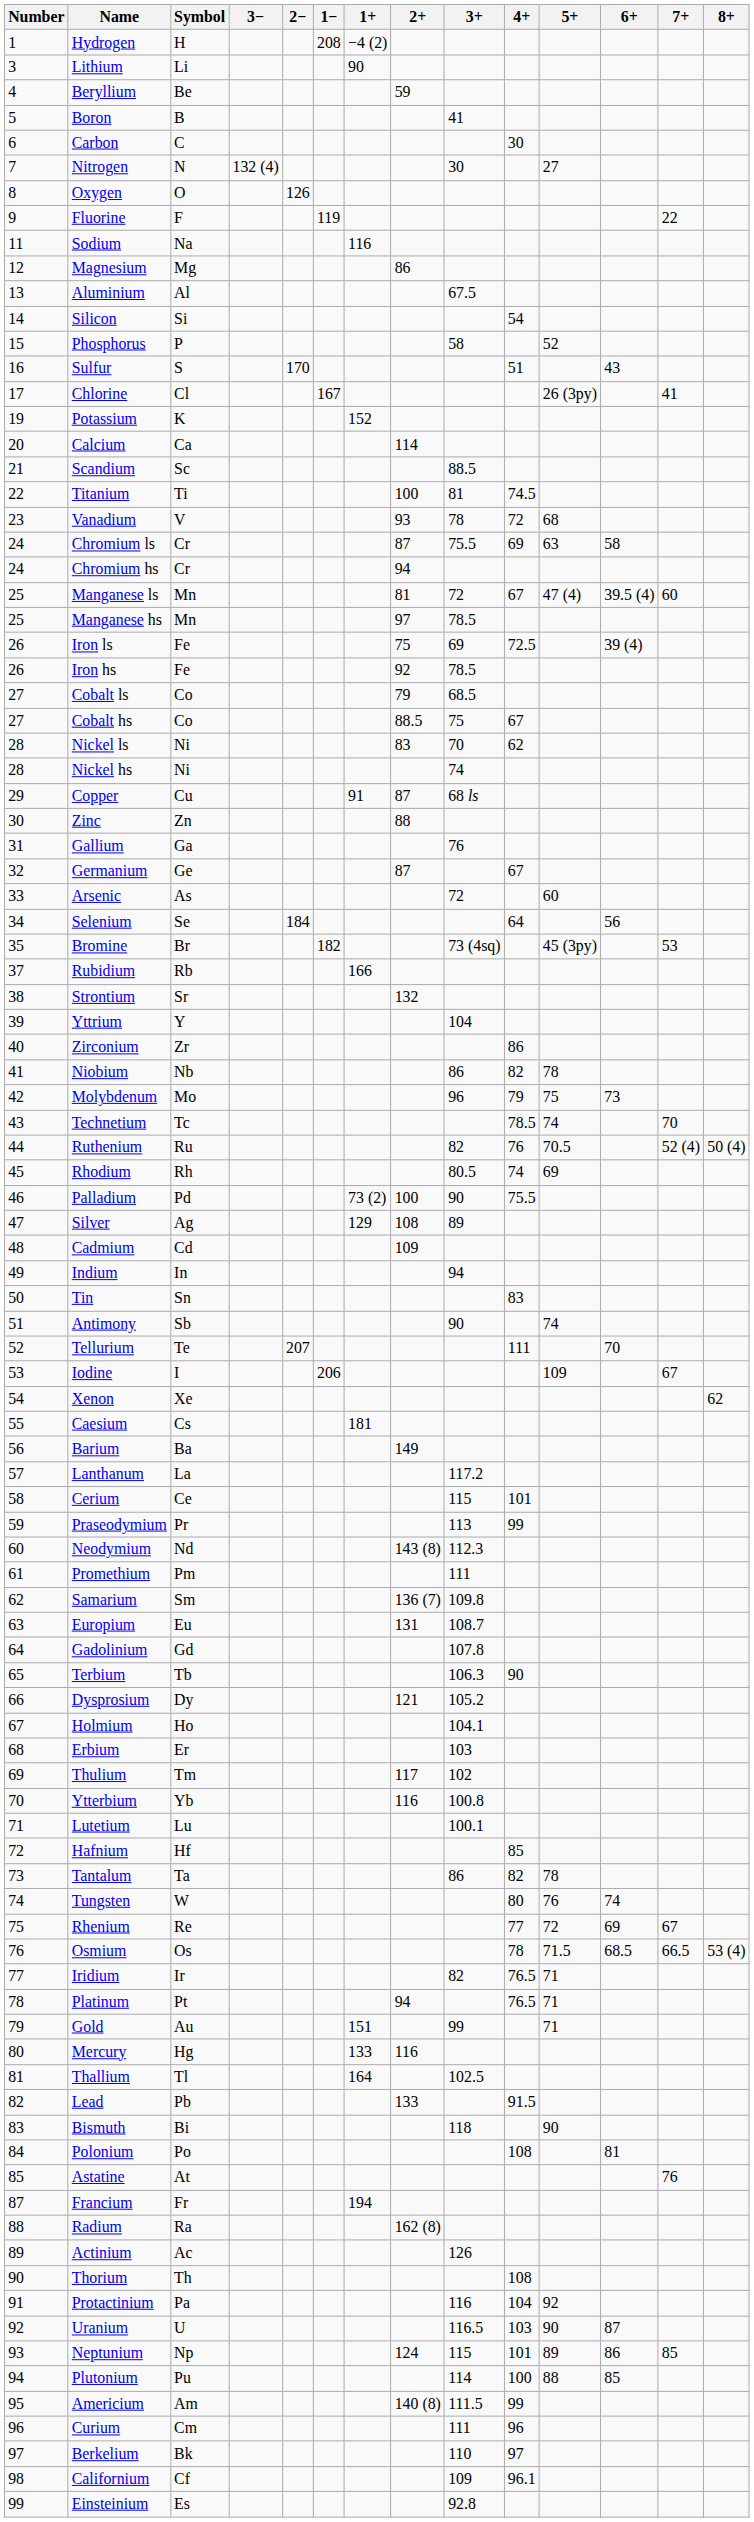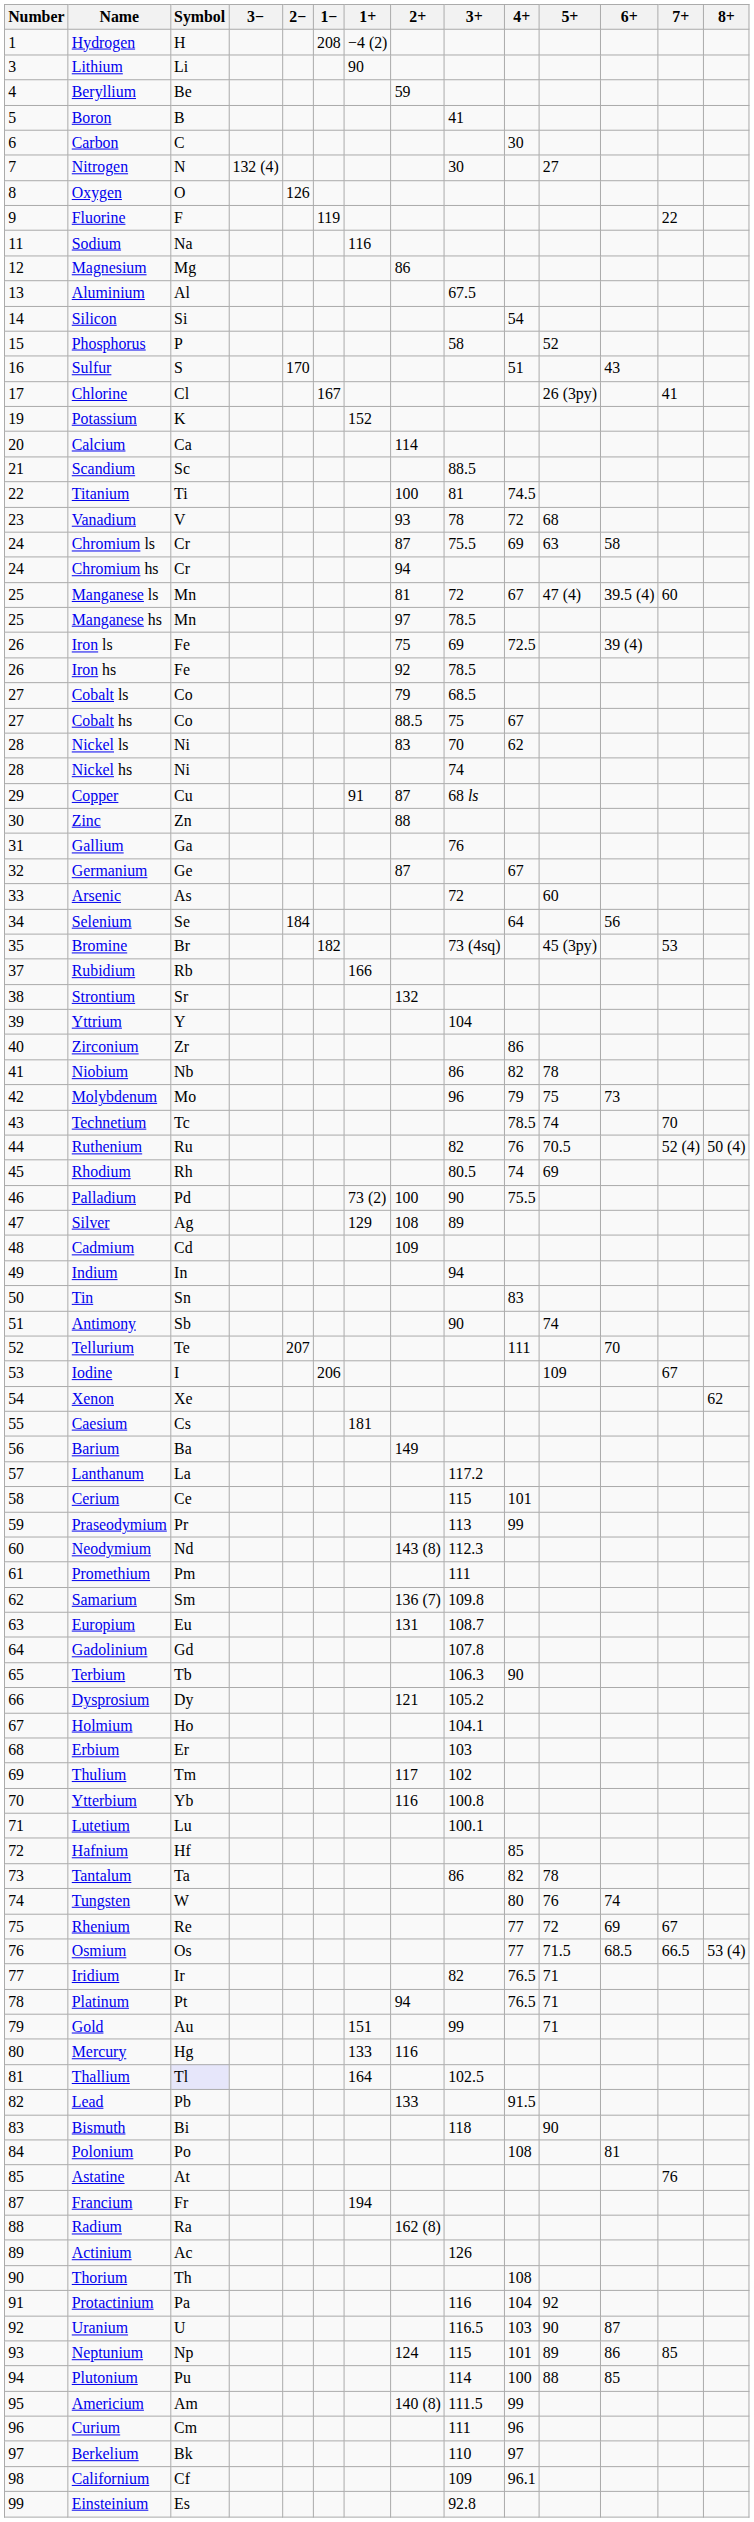Osmium | 4+: 78 -> 77
Thallium | Symbol: no background -> lavender background
